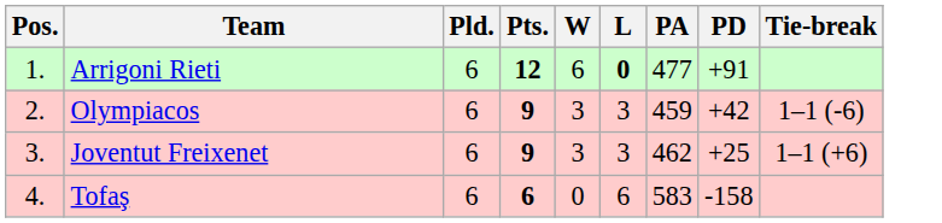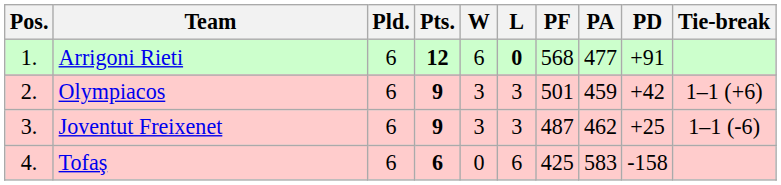+ column: PF | 568 | 501 | 487 | 425
Olympiacos | Tie-break: 1–1 (-6) -> 1–1 (+6)
Joventut Freixenet | Tie-break: 1–1 (+6) -> 1–1 (-6)
